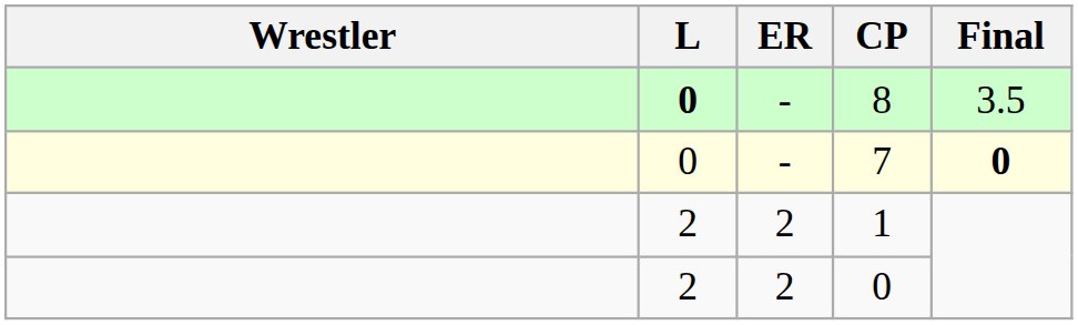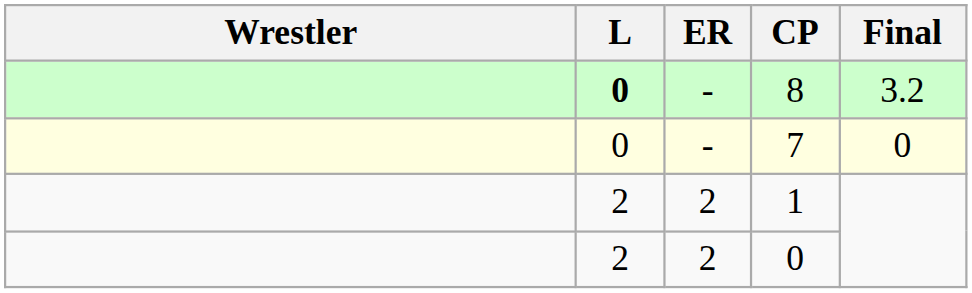8 | Final: 3.5 -> 3.2
7 | Final: bold -> normal
